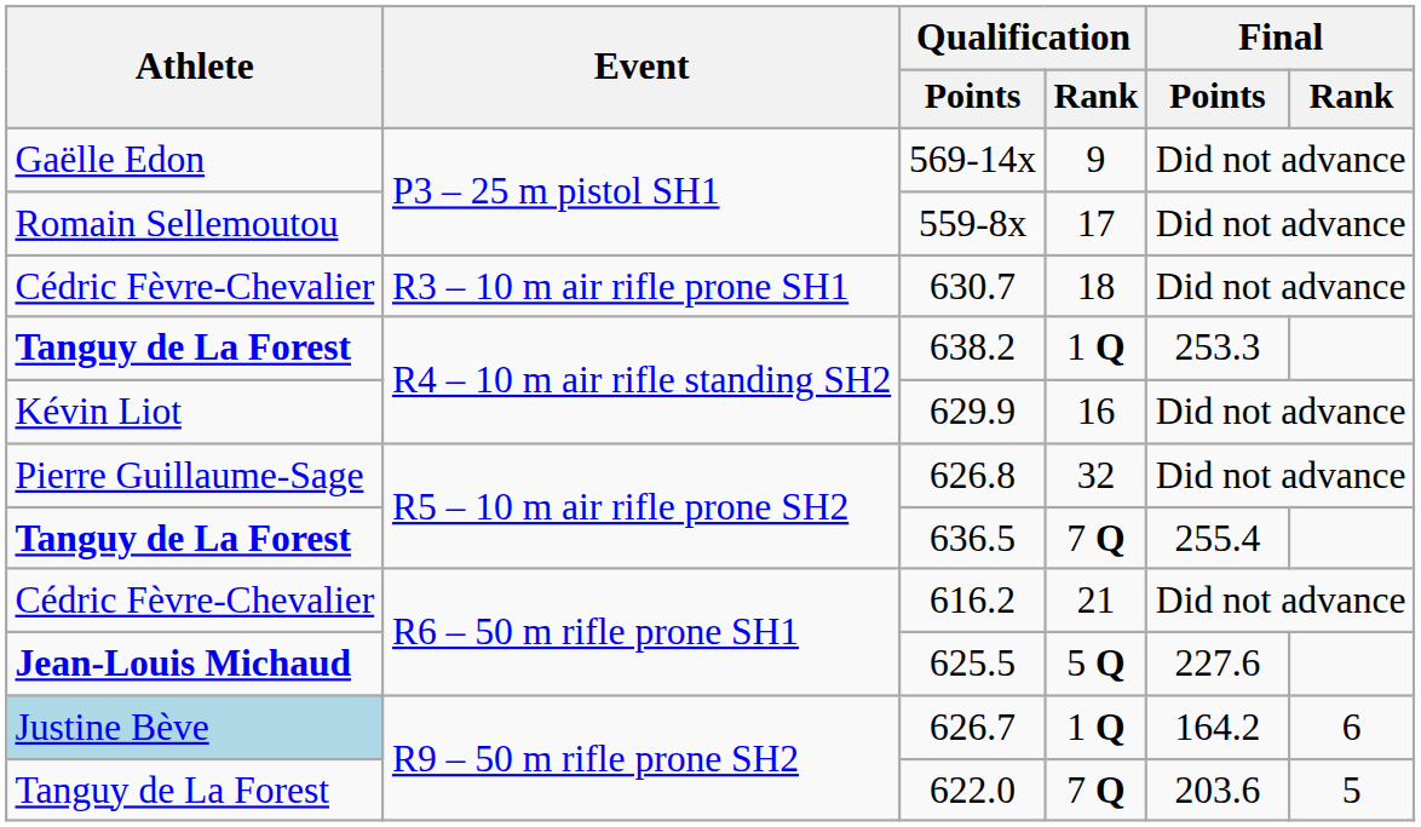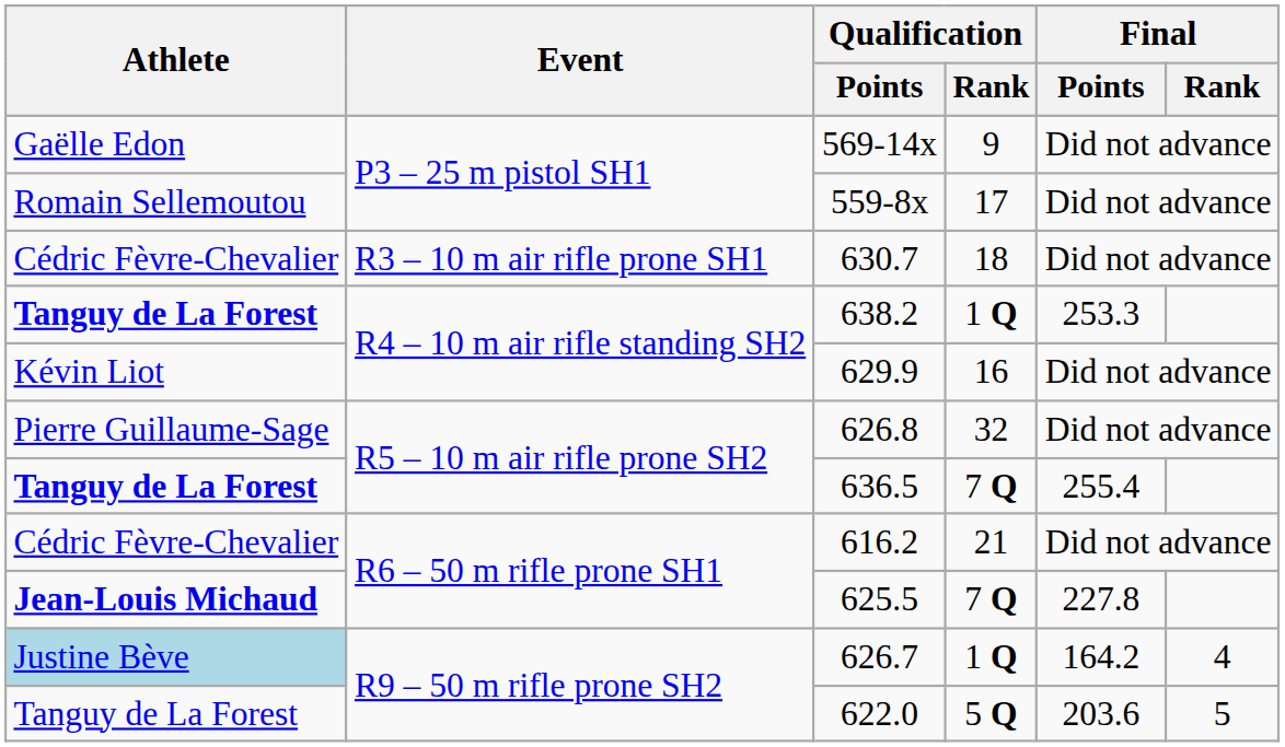625.5 | Qualification / Rank: 5 Q -> 7 Q
625.5 | Final / Points: 227.6 -> 227.8
626.7 | Final / Rank: 6 -> 4
622.0 | Qualification / Rank: 7 Q -> 5 Q
